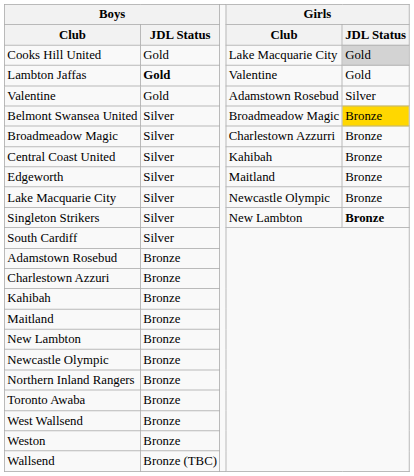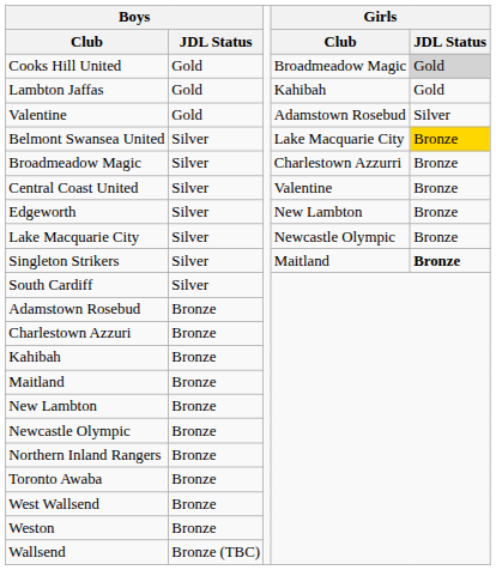Cooks Hill United | Girls / Club: Lake Macquarie City -> Broadmeadow Magic
Lambton Jaffas | Boys / JDL Status: bold -> normal
Lambton Jaffas | Girls / Club: Valentine -> Kahibah
Belmont Swansea United | Girls / Club: Broadmeadow Magic -> Lake Macquarie City
Central Coast United | Girls / Club: Kahibah -> Valentine
Edgeworth | Girls / Club: Maitland -> New Lambton
Singleton Strikers | Girls / Club: New Lambton -> Maitland
